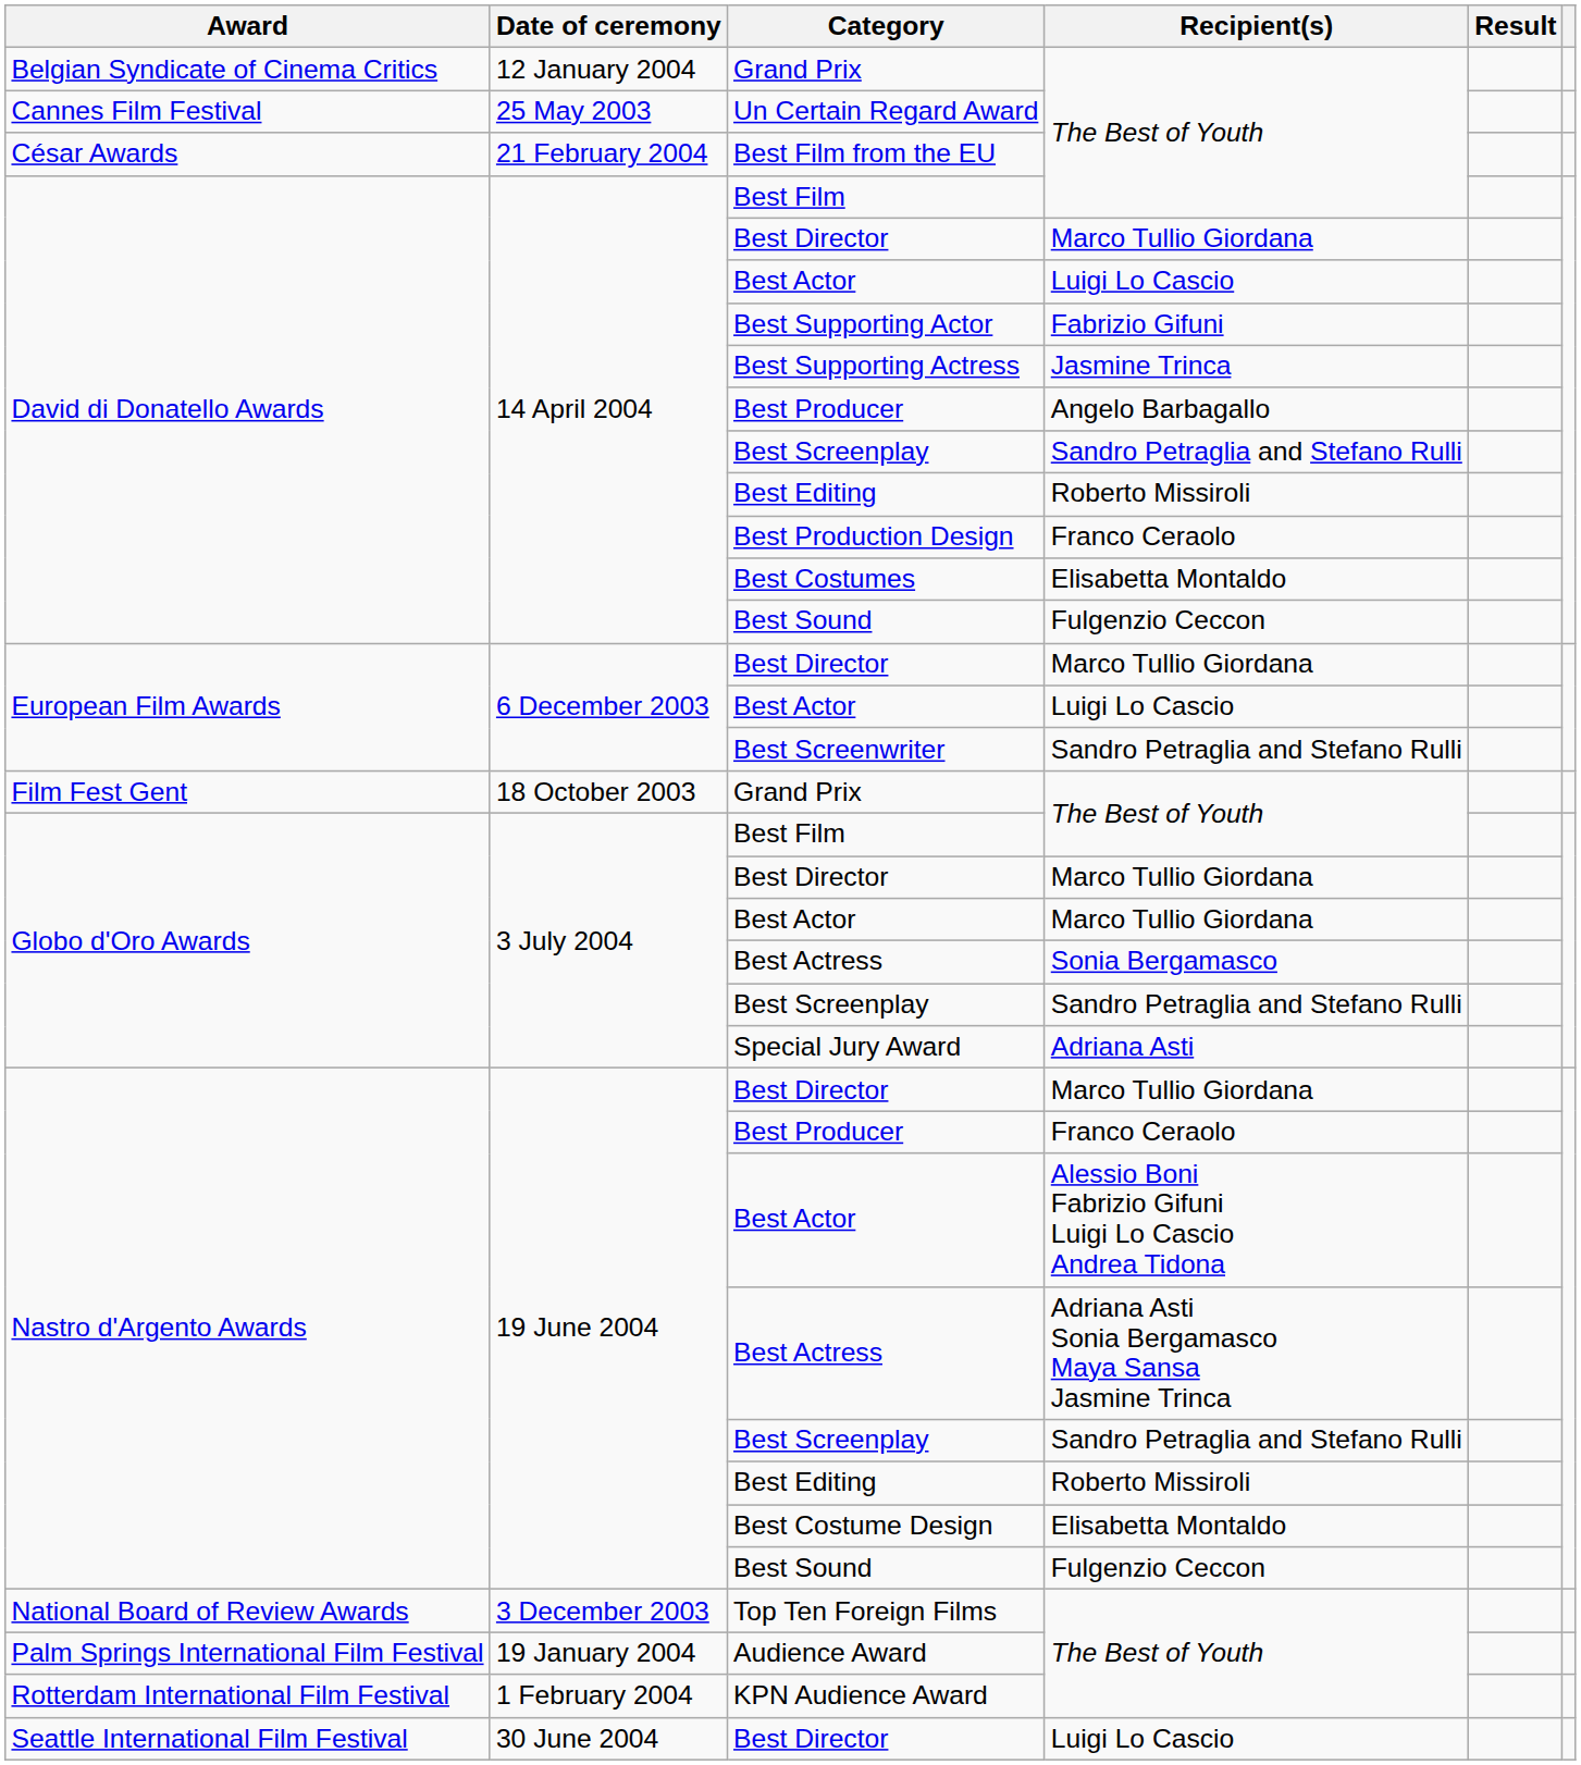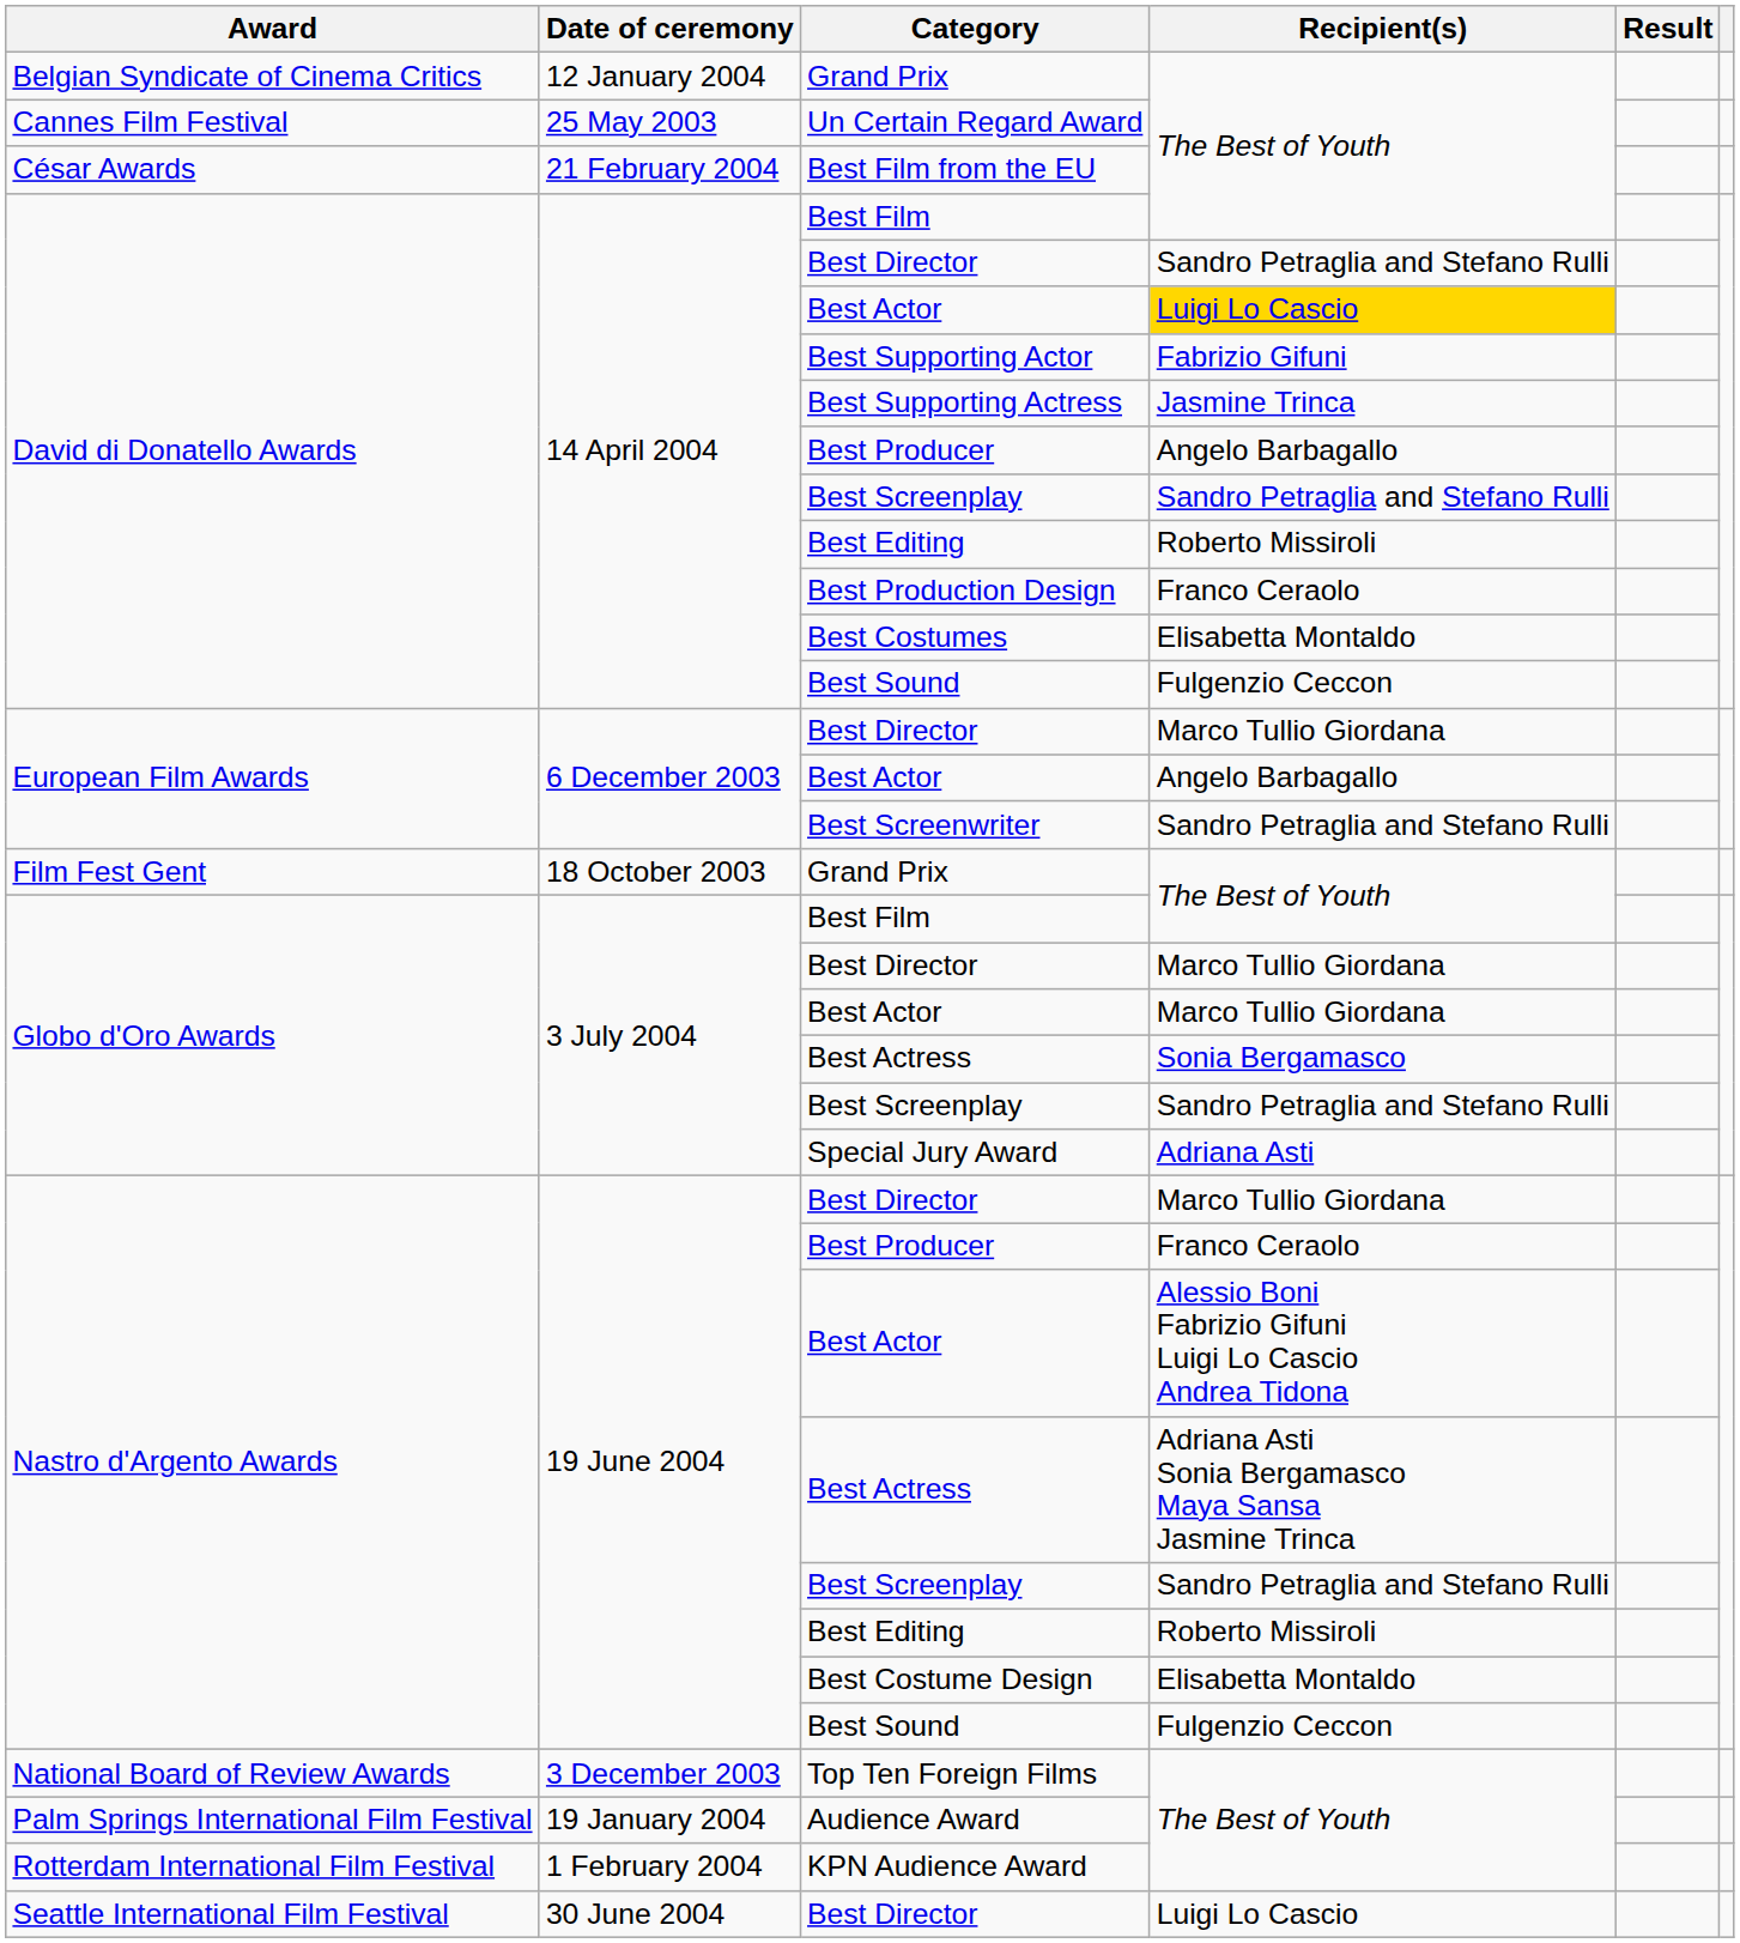David di Donatello Awards / Best Director | Recipient(s): Marco Tullio Giordana -> Sandro Petraglia and Stefano Rulli
David di Donatello Awards / Best Actor | Recipient(s): no background -> gold background
European Film Awards / Best Actor | Recipient(s): Luigi Lo Cascio -> Angelo Barbagallo
